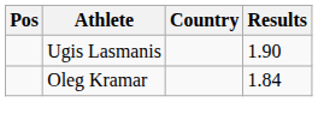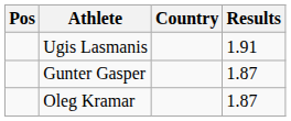Ugis Lasmanis | Results: 1.90 -> 1.91
+ row: Gunter Gasper | 1.87
Oleg Kramar | Results: 1.84 -> 1.87
